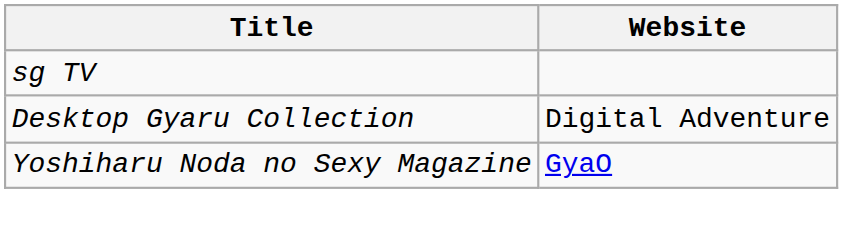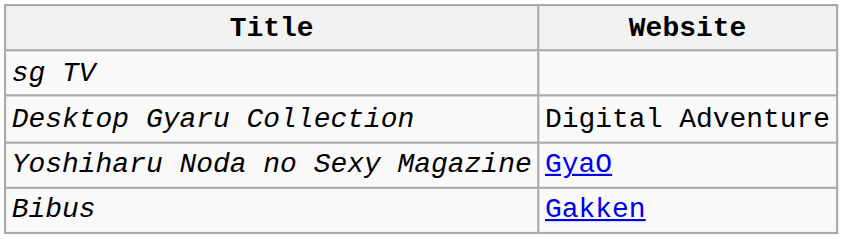+ row: Bibus | Gakken
